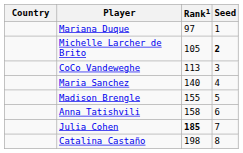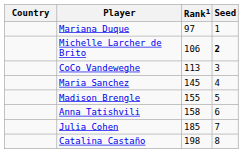Michelle Larcher de Brito | Rank1: 105 -> 106
Maria Sanchez | Rank1: 140 -> 145
Julia Cohen | Rank1: bold -> normal
